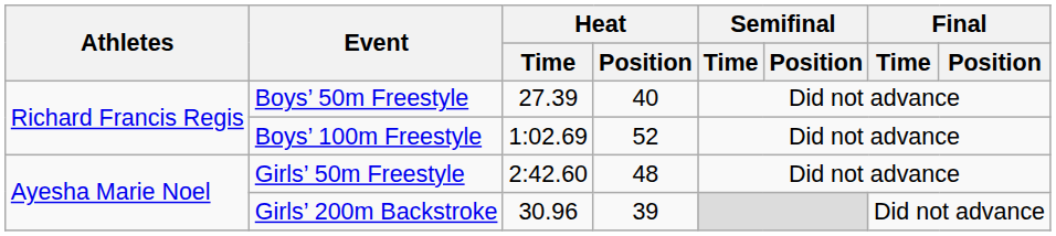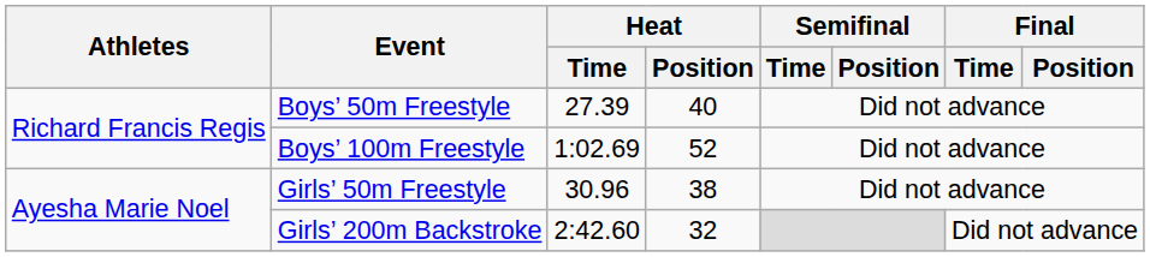Girls’ 50m Freestyle | Heat / Time: 2:42.60 -> 30.96
Girls’ 50m Freestyle | Heat / Position: 48 -> 38
Girls’ 200m Backstroke | Heat / Time: 30.96 -> 2:42.60
Girls’ 200m Backstroke | Heat / Position: 39 -> 32
